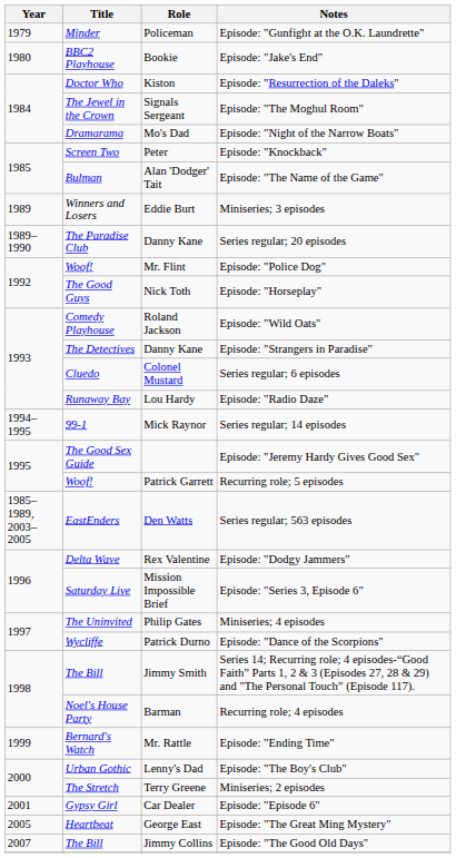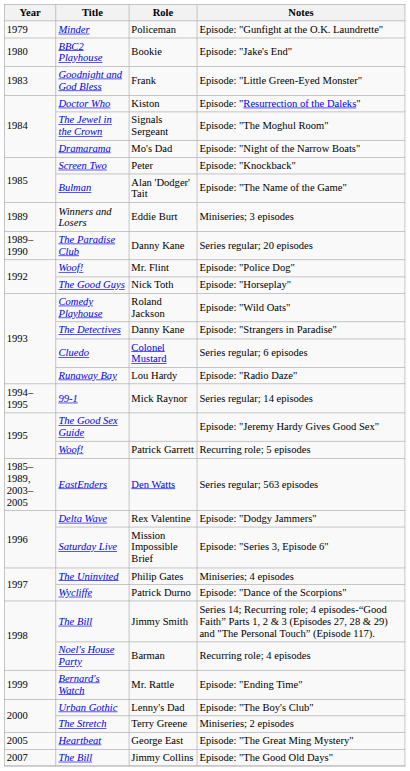+ row: 1983 | Goodnight and God Bless | Frank | Episode: "Little Green-Eyed Monster"
- row: 2001 | Gypsy Girl | Car Dealer | Episode: "Episode 6"
